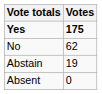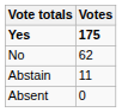Abstain | Votes: 19 -> 11
